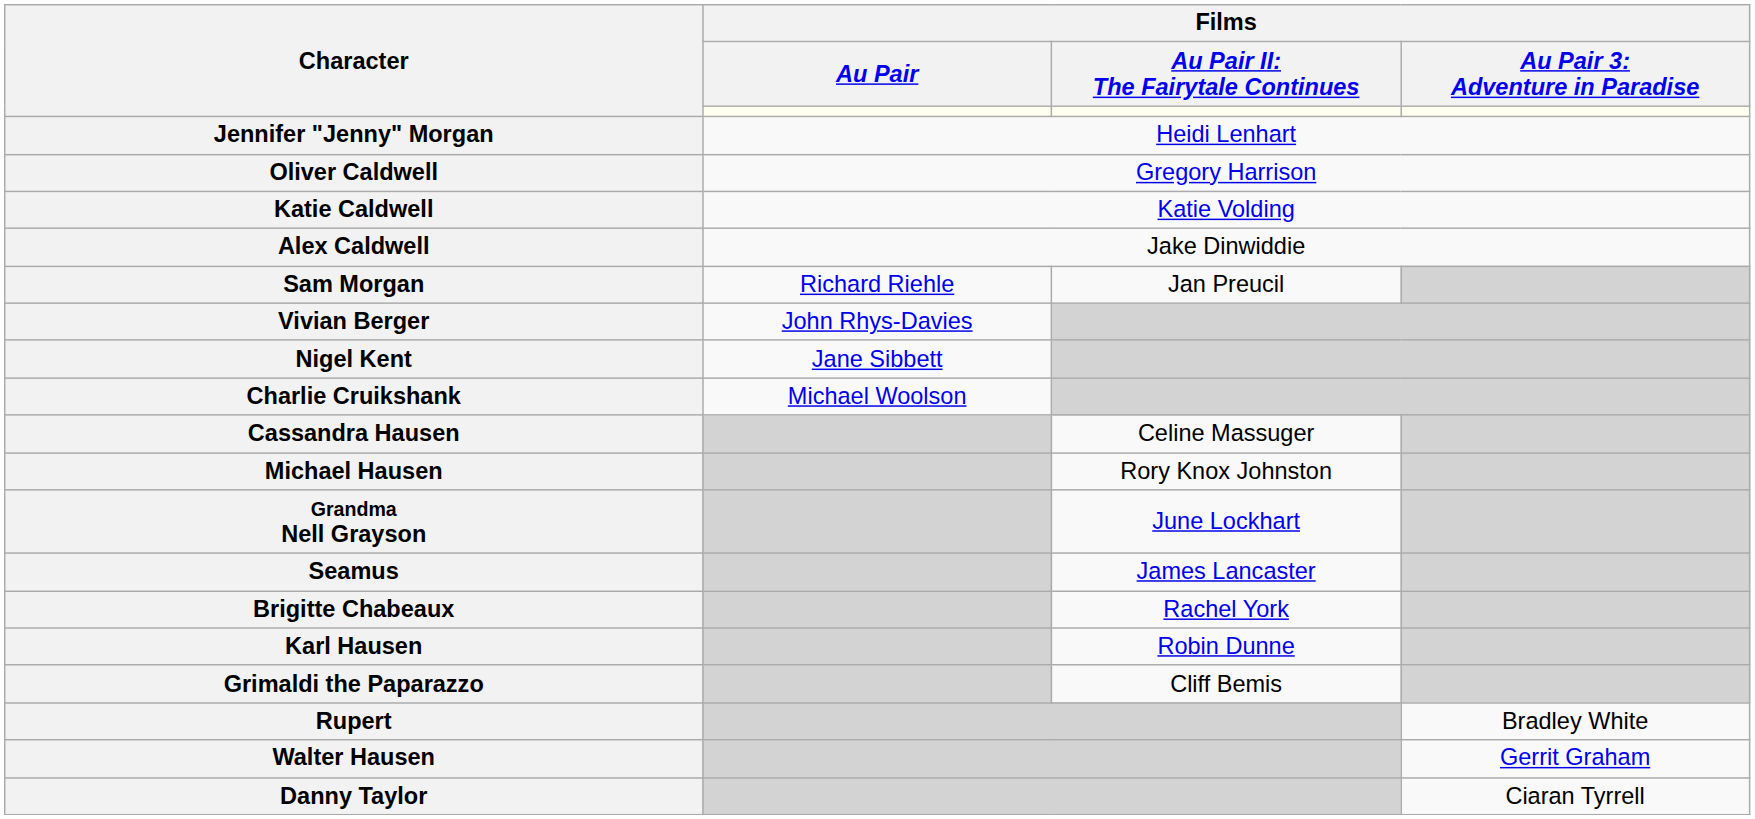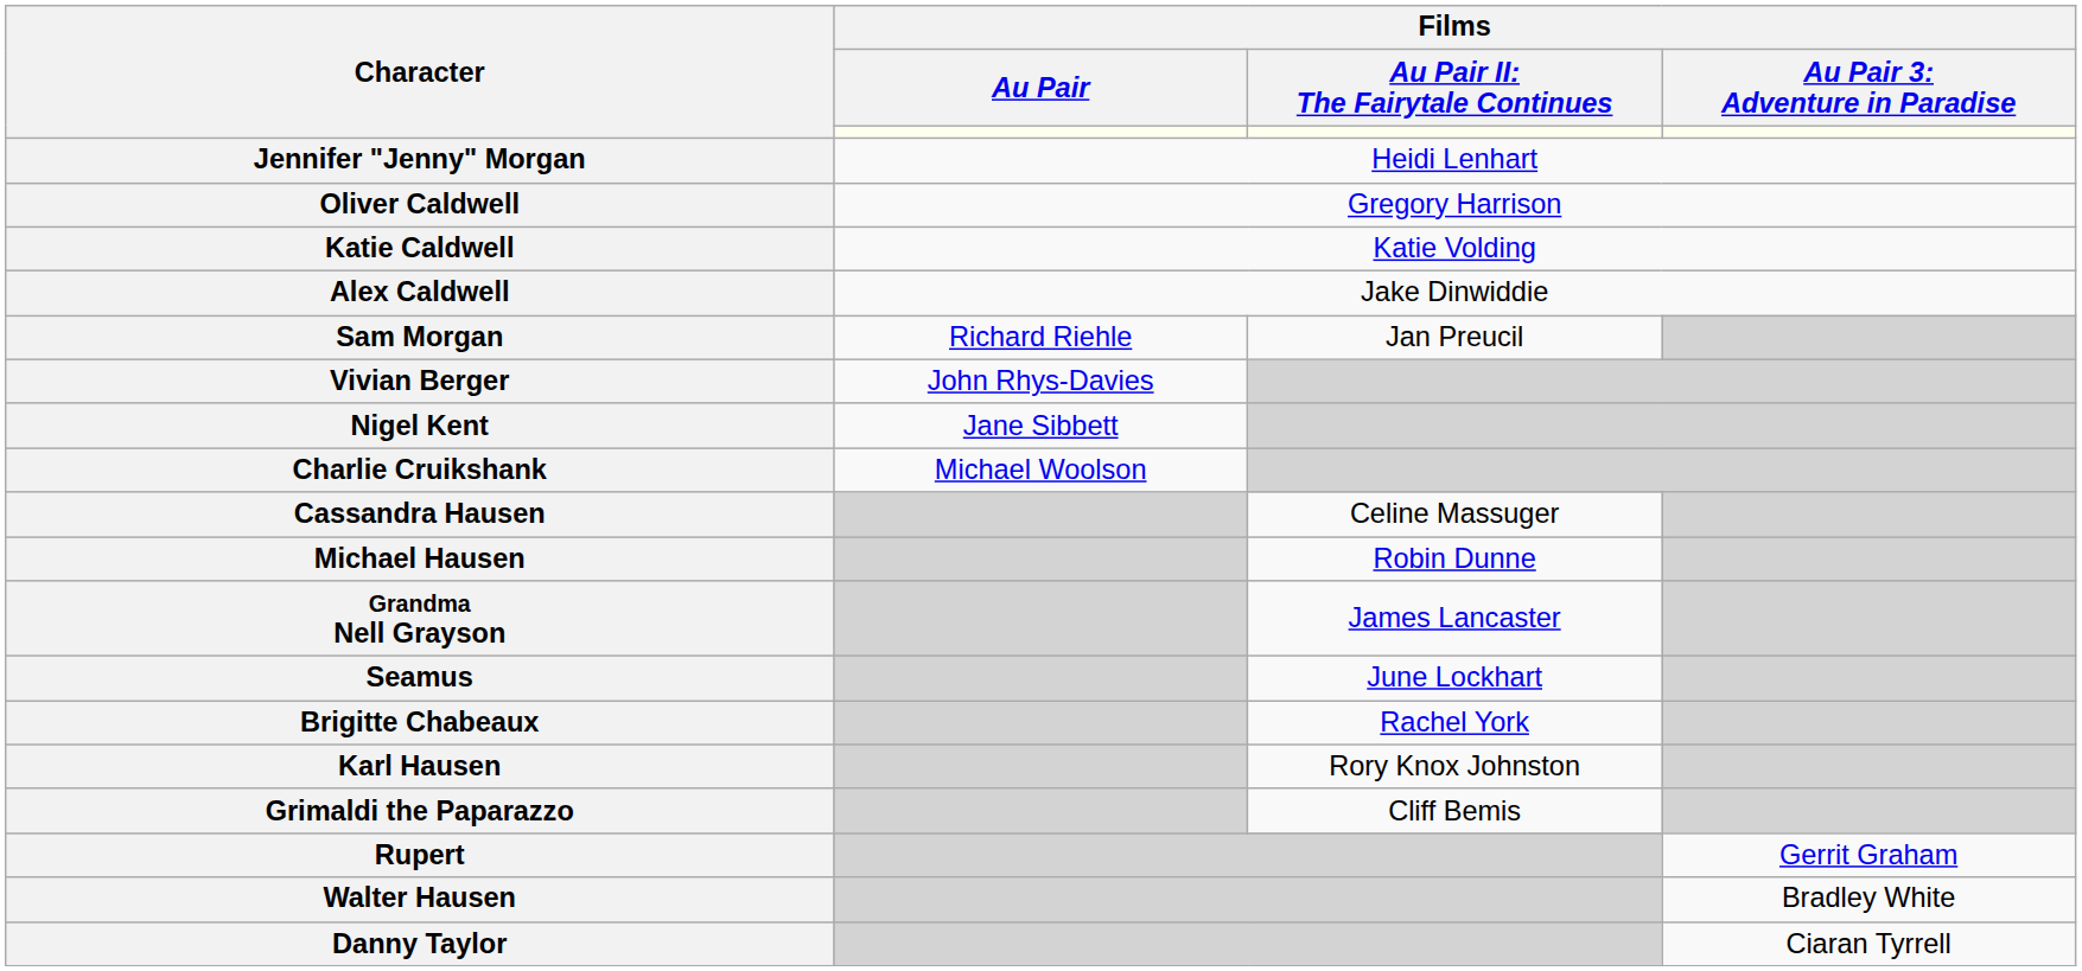Michael Hausen | column 3: Rory Knox Johnston -> Robin Dunne
Grandma Nell Grayson | column 3: June Lockhart -> James Lancaster
Seamus | column 3: James Lancaster -> June Lockhart
Karl Hausen | column 3: Robin Dunne -> Rory Knox Johnston
Rupert | column 4: Bradley White -> Gerrit Graham
Walter Hausen | column 4: Gerrit Graham -> Bradley White
